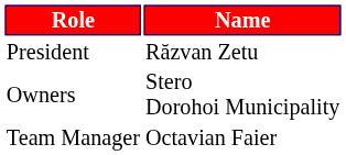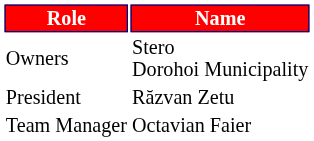rows swapped: Owners <-> President
